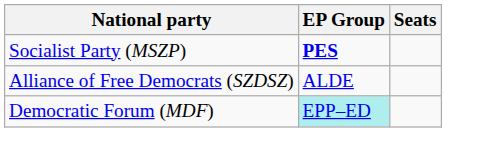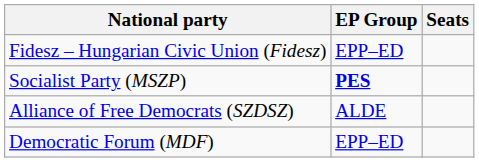+ row: Fidesz – Hungarian Civic Union (Fidesz) | EPP–ED
Democratic Forum (MDF) | EP Group: paleturquoise background -> no background
